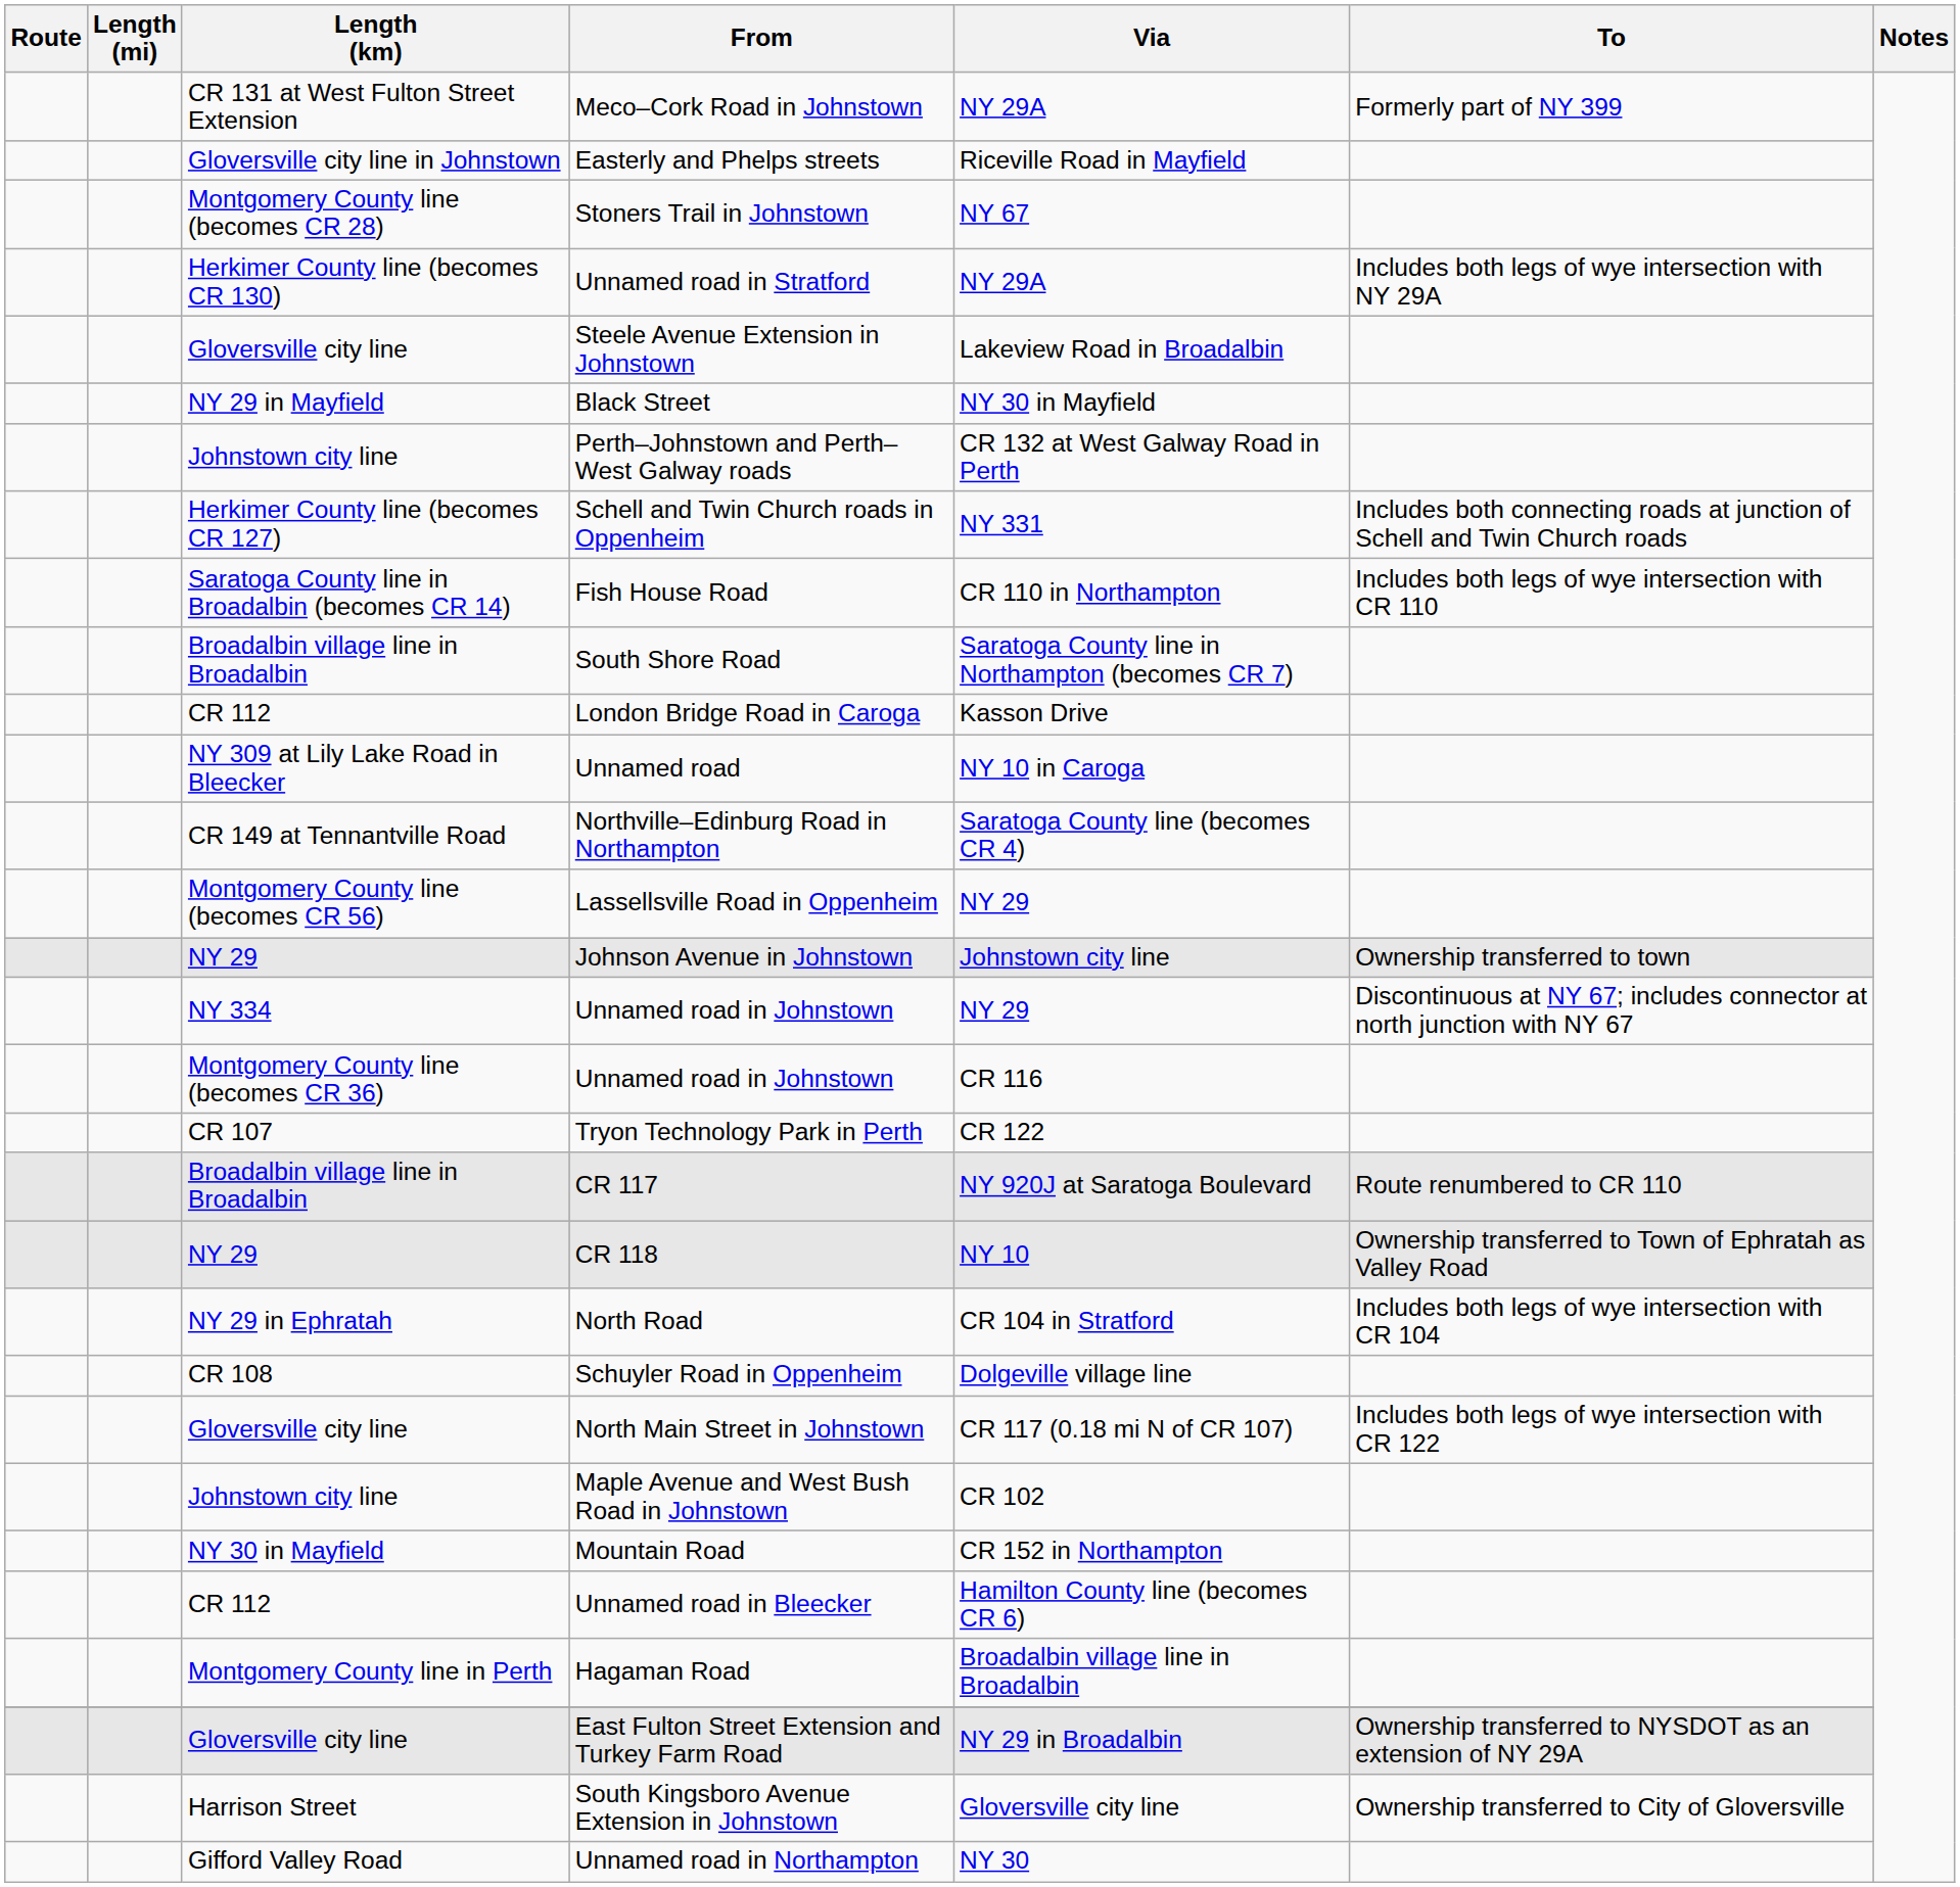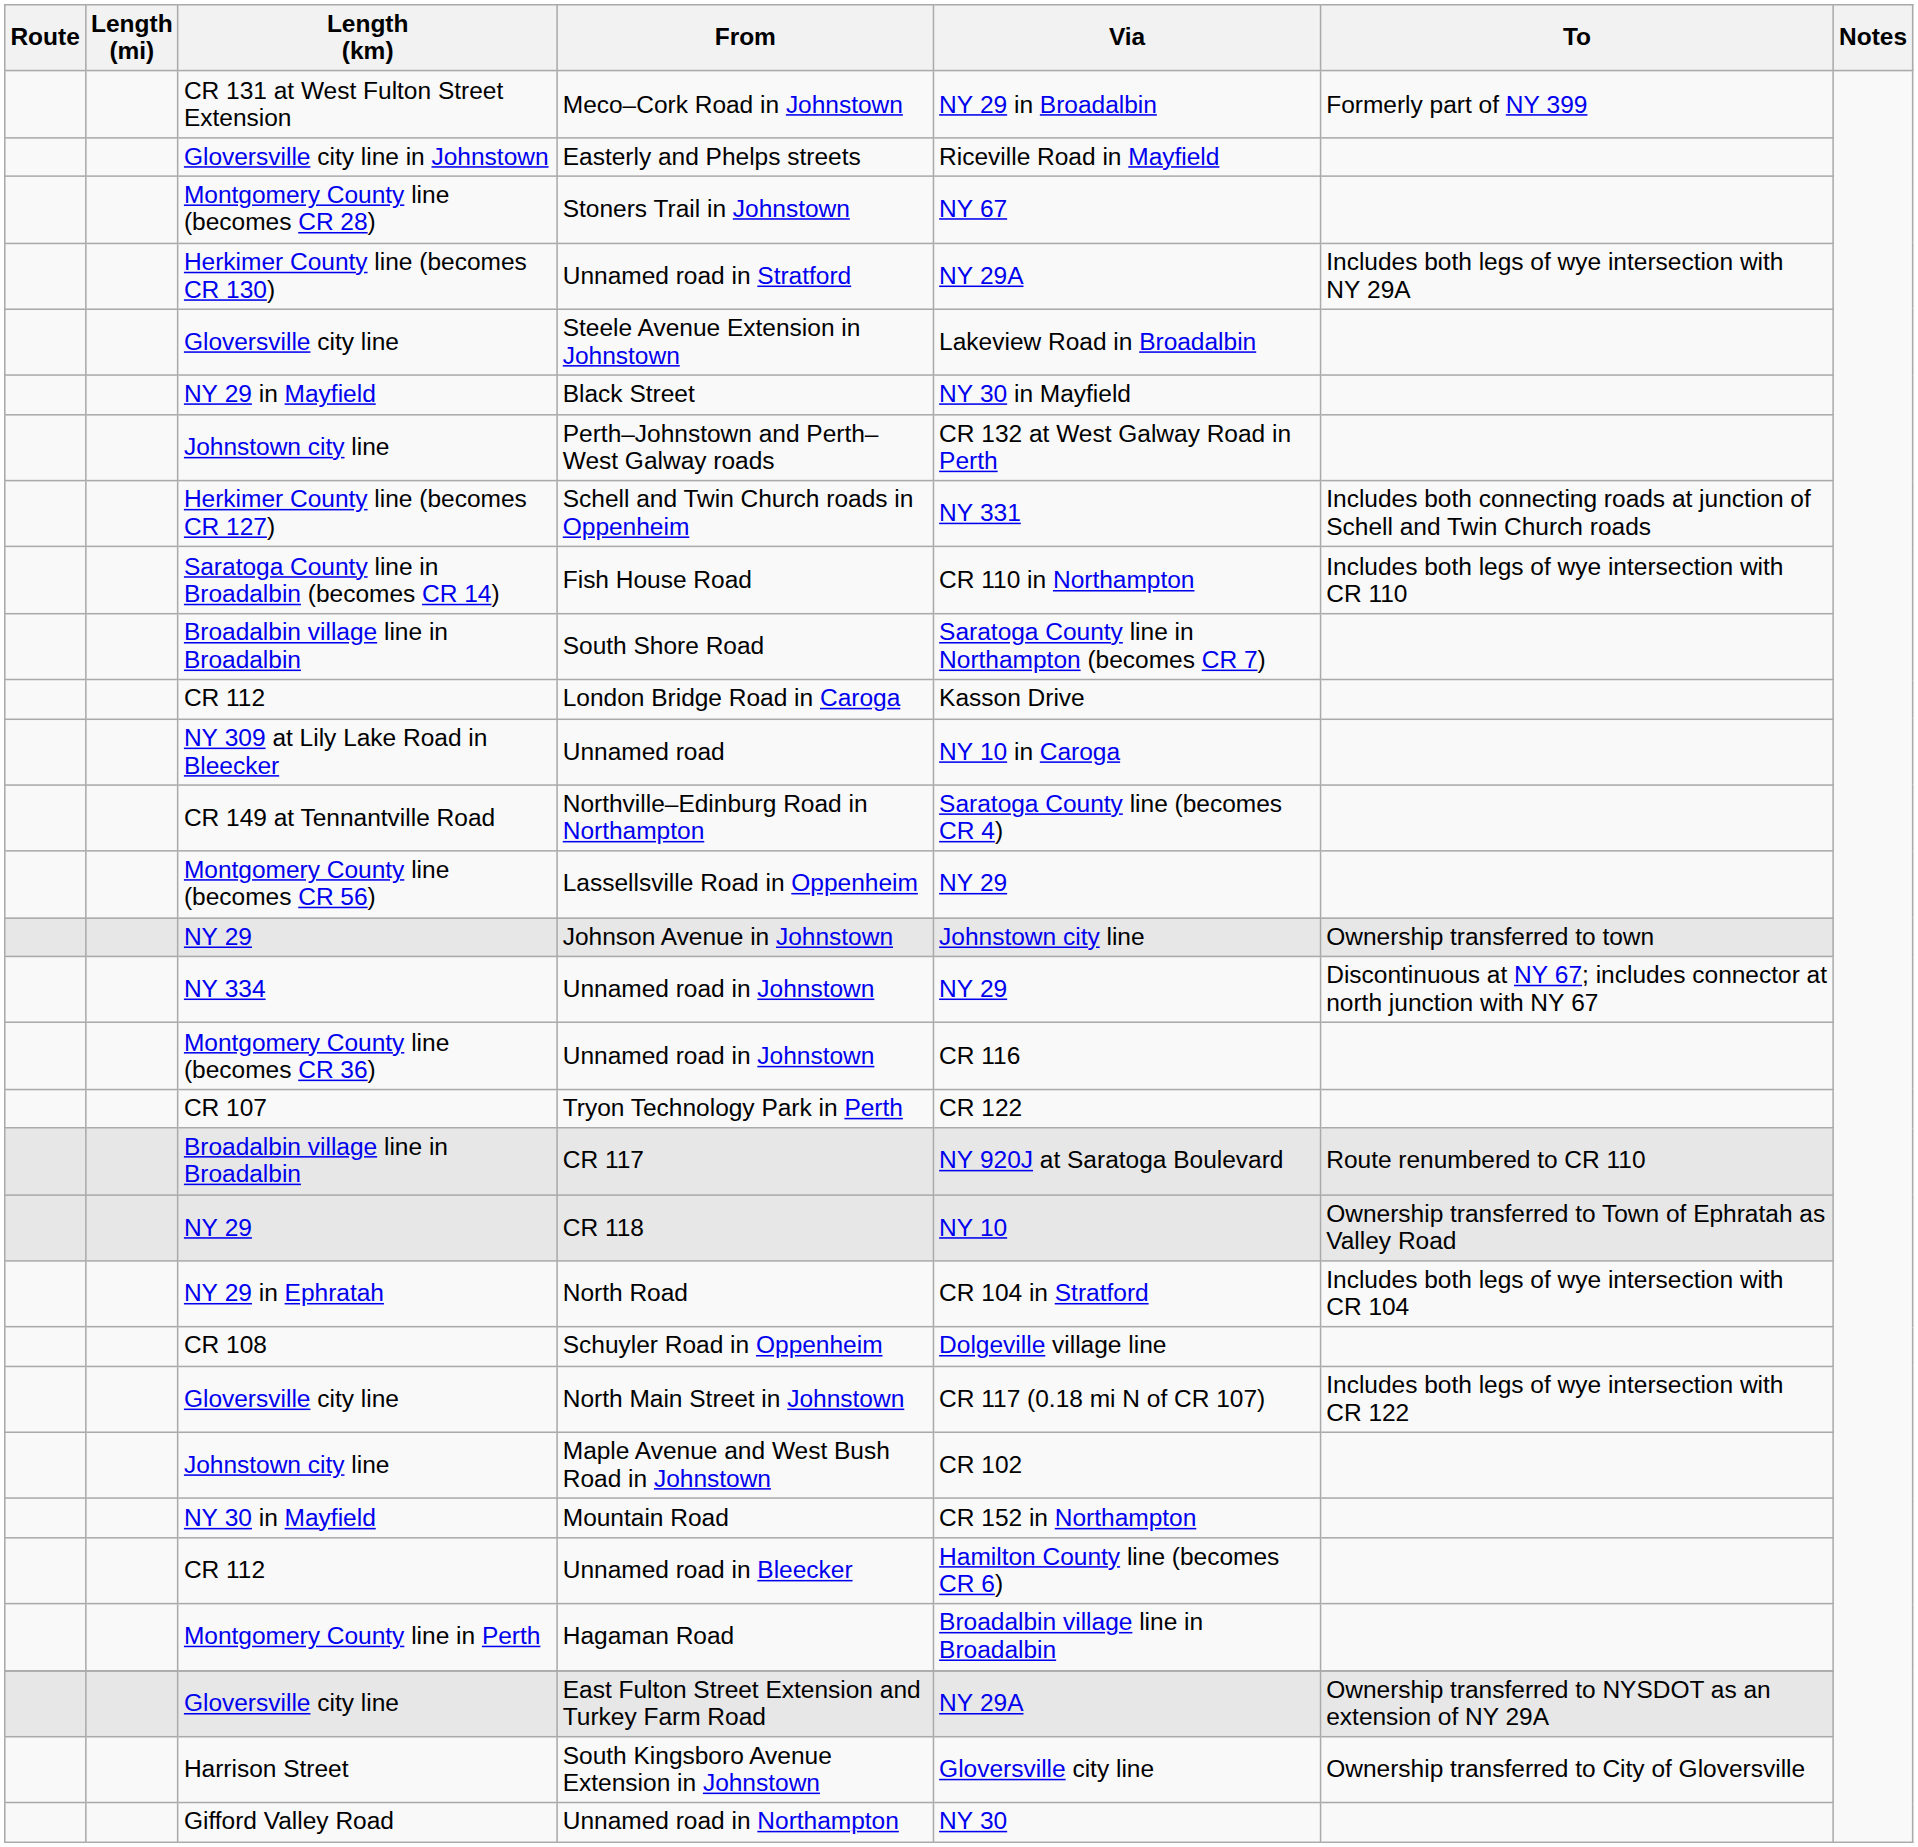Meco–Cork Road in Johnstown | Via: NY 29A -> NY 29 in Broadalbin
East Fulton Street Extension and Turkey Farm Road | Via: NY 29 in Broadalbin -> NY 29A
